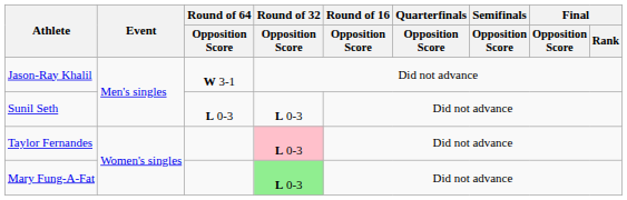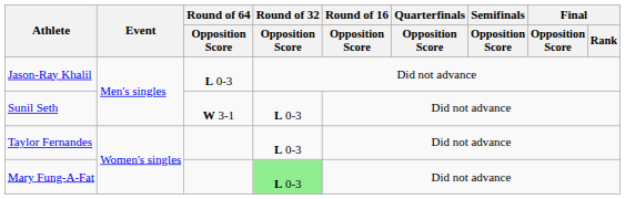Jason-Ray Khalil | Round of 64 / Opposition Score: W 3-1 -> L 0-3
Sunil Seth | Round of 64 / Opposition Score: L 0-3 -> W 3-1
Taylor Fernandes | Round of 32 / Opposition Score: pink background -> no background
